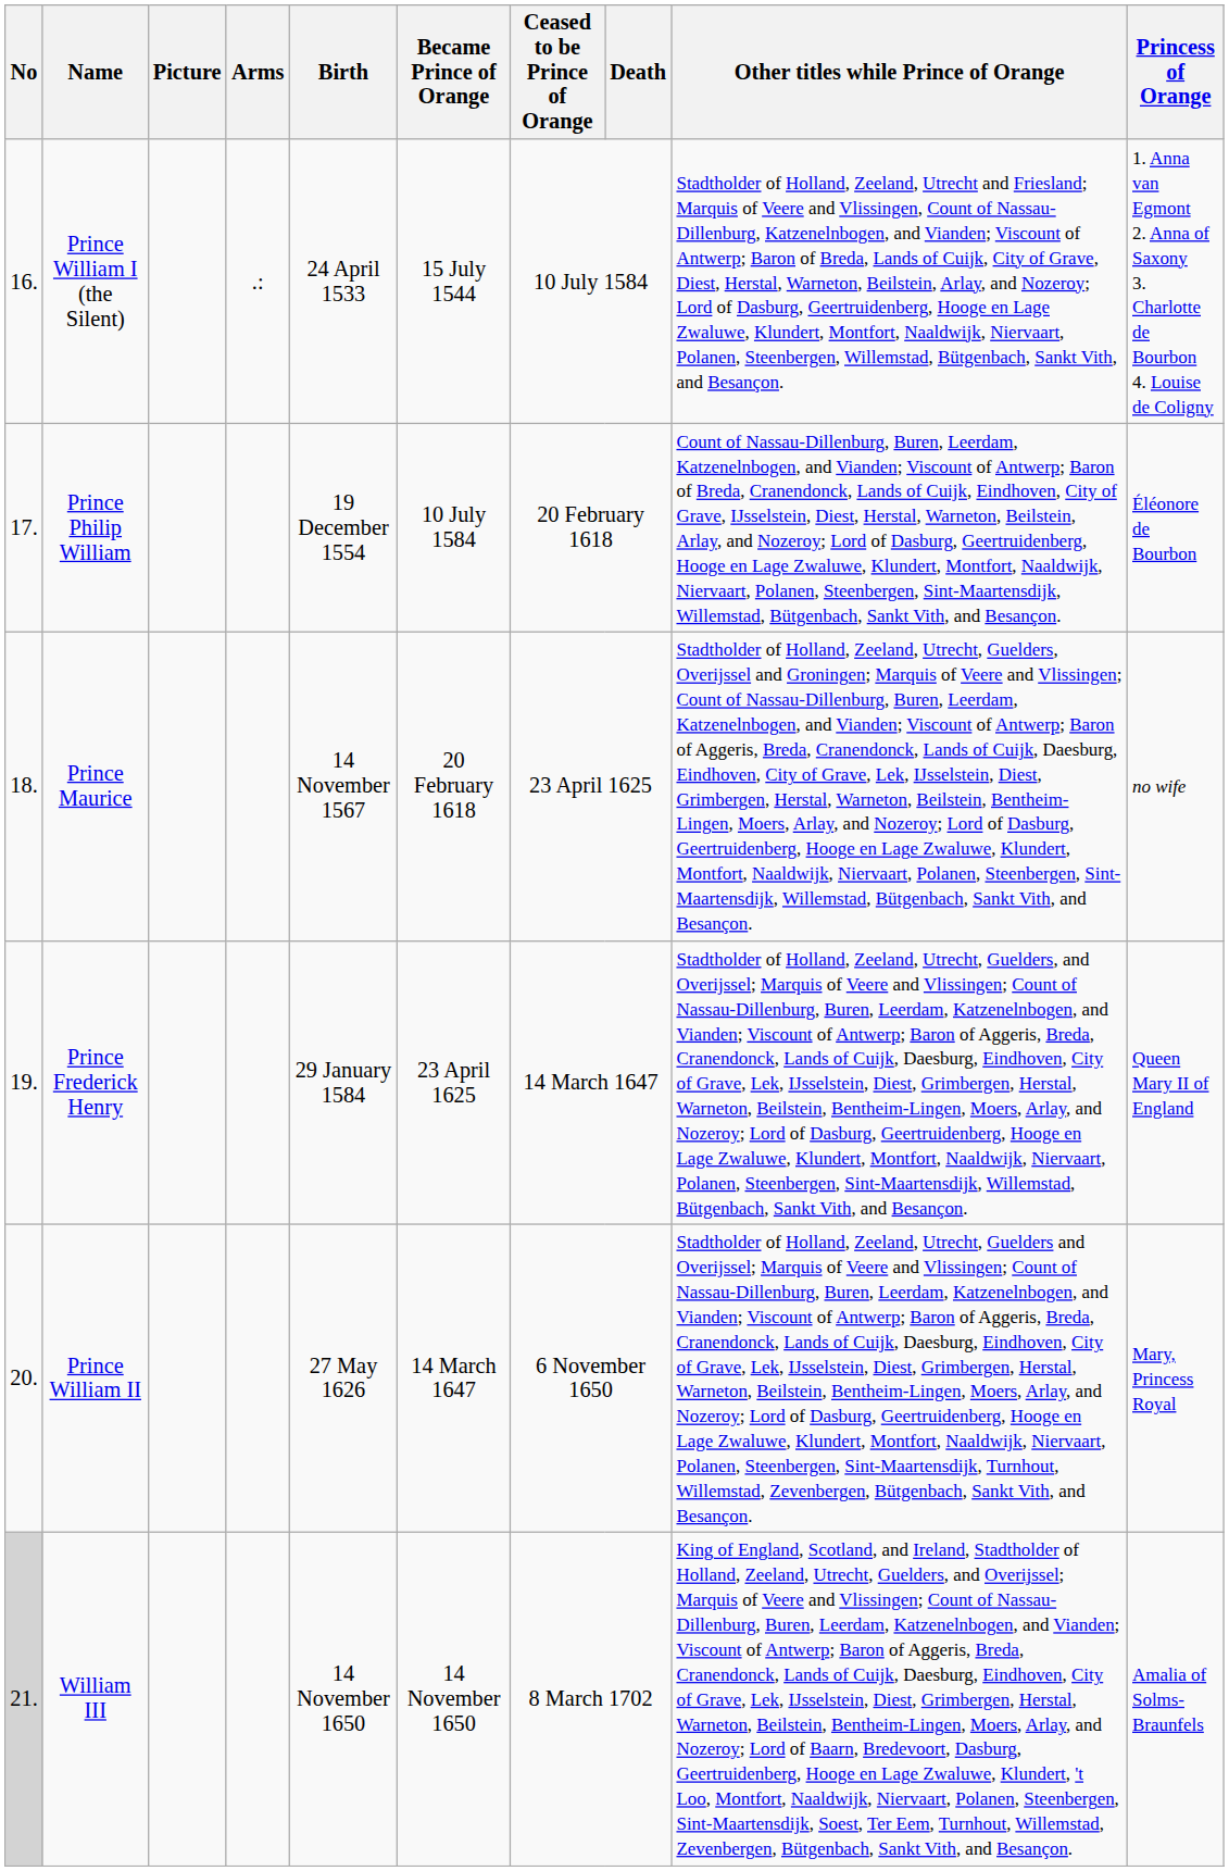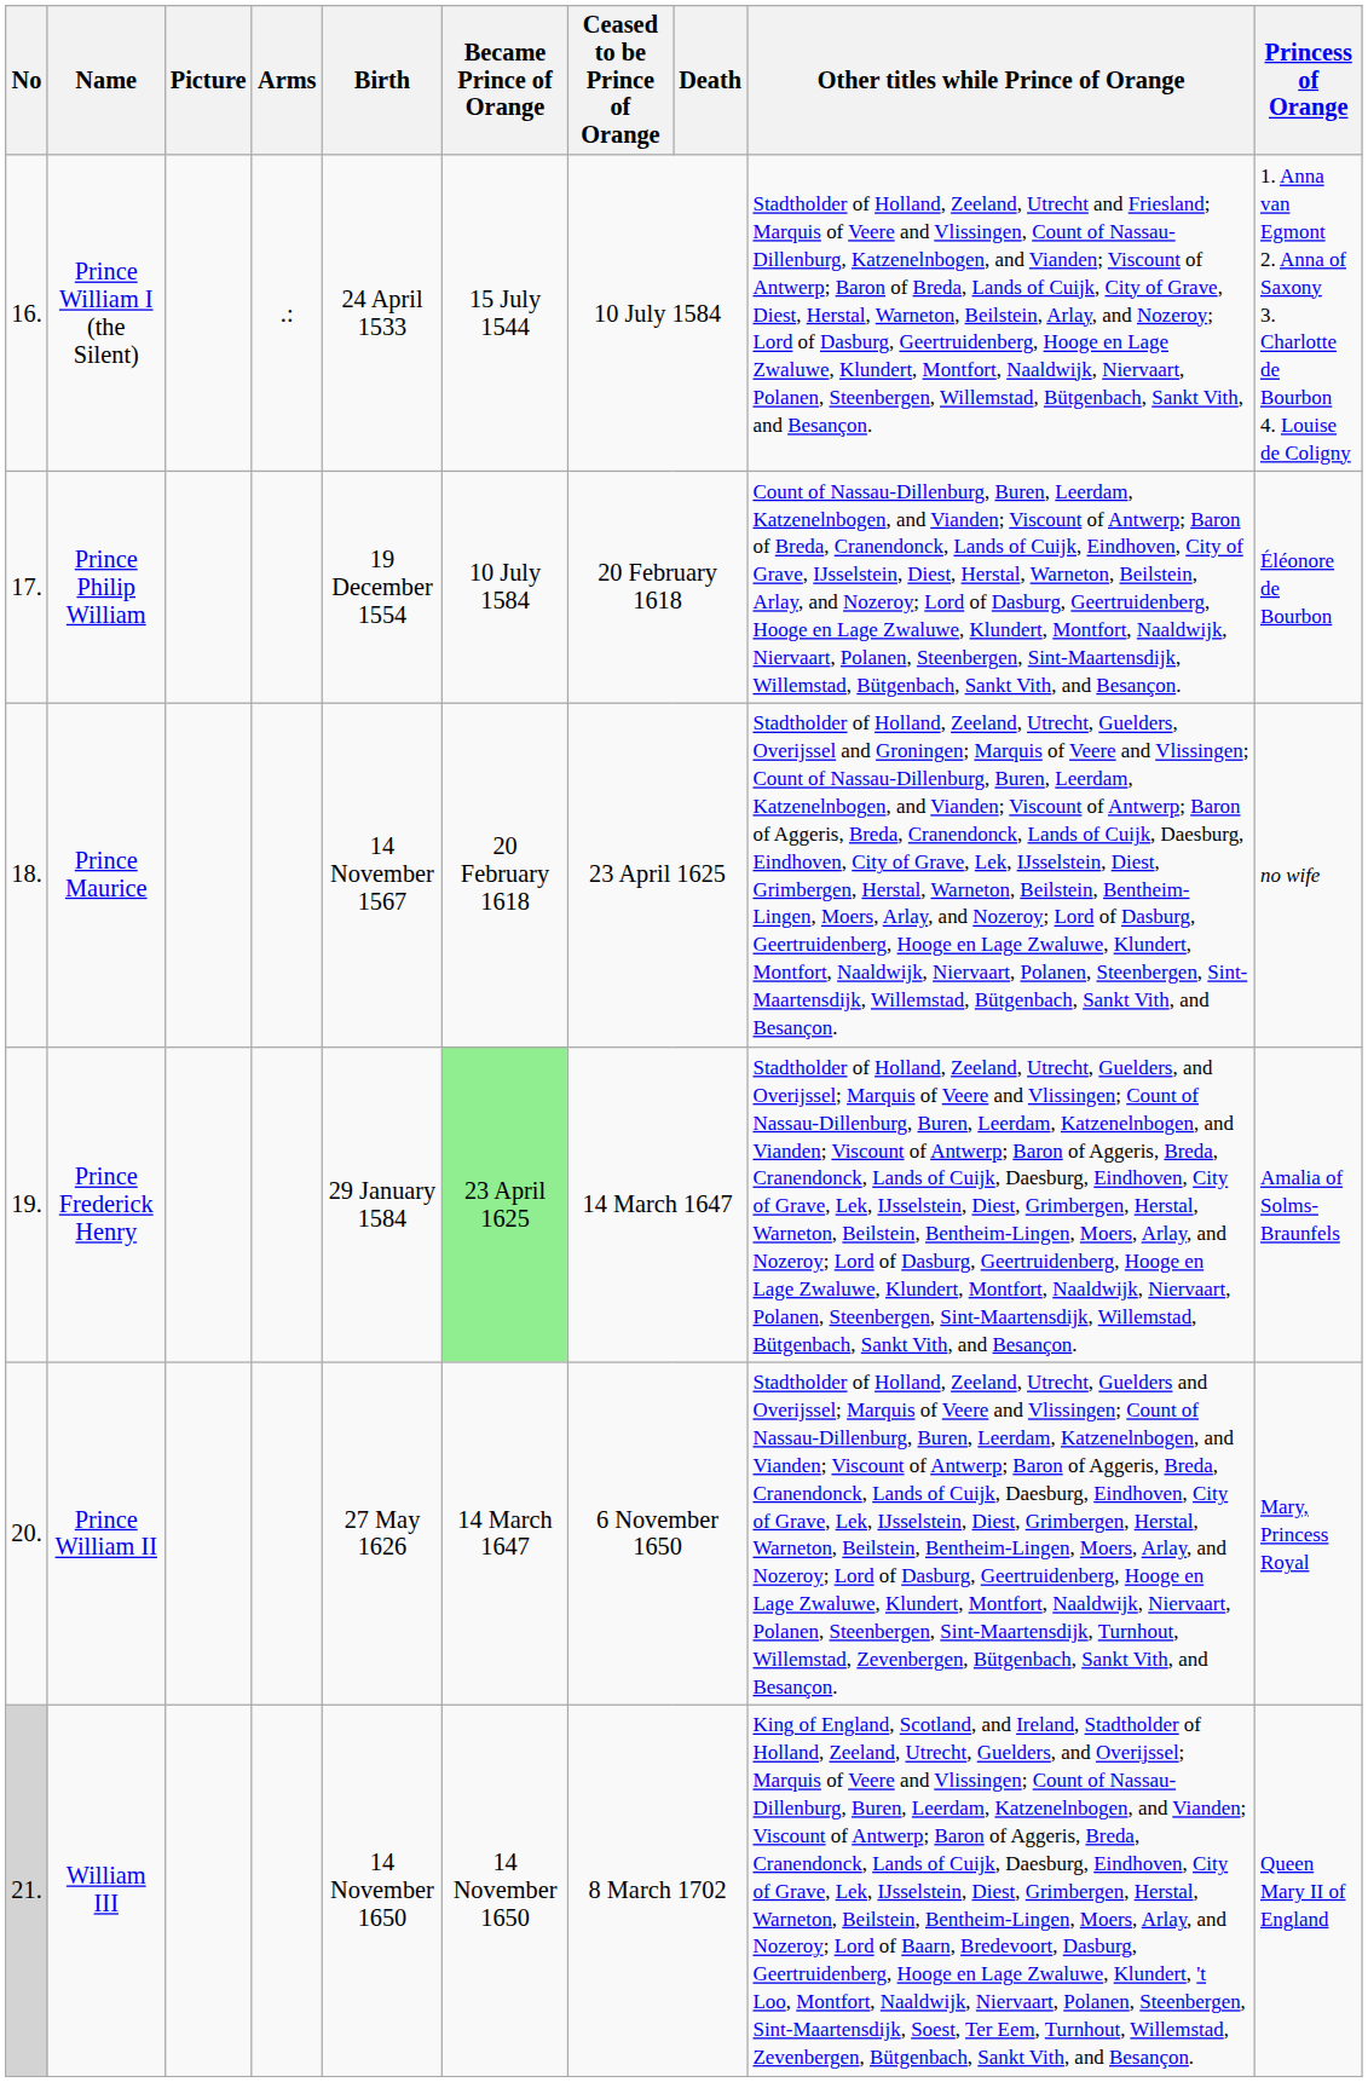Prince Frederick Henry | Became Prince of Orange: no background -> lightgreen background
Prince Frederick Henry | Princess of Orange: Queen Mary II of England -> Amalia of Solms-Braunfels
William III | Princess of Orange: Amalia of Solms-Braunfels -> Queen Mary II of England
